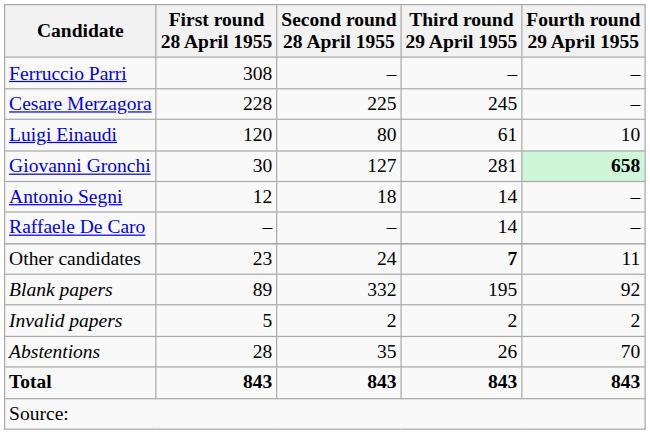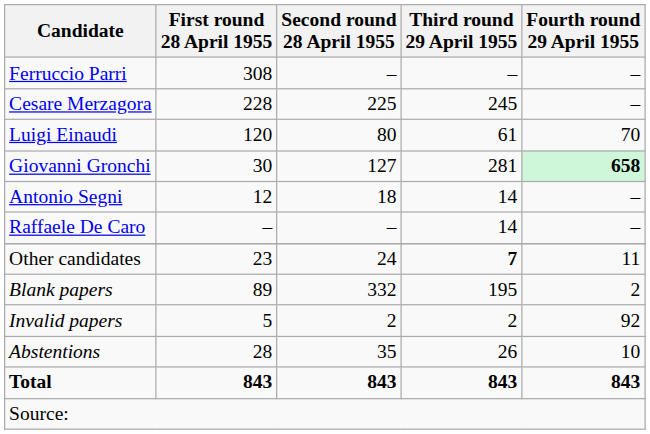Luigi Einaudi | Fourth round 29 April 1955: 10 -> 70
Blank papers | Fourth round 29 April 1955: 92 -> 2
Invalid papers | Fourth round 29 April 1955: 2 -> 92
Abstentions | Fourth round 29 April 1955: 70 -> 10
